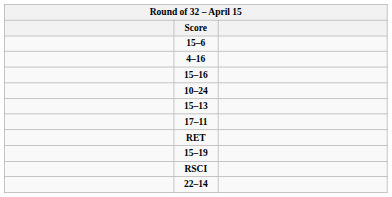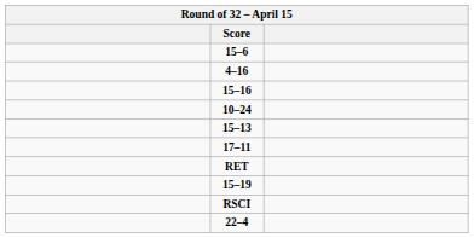+ row: 22–4
- row: 22–14
